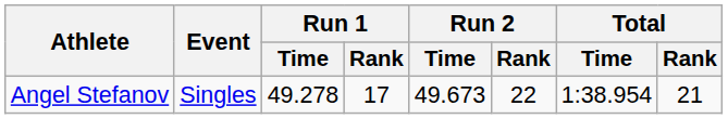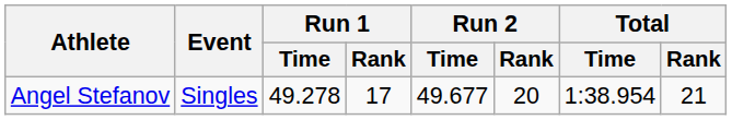Angel Stefanov | Run 2 / Time: 49.673 -> 49.677
Angel Stefanov | Run 2 / Rank: 22 -> 20
